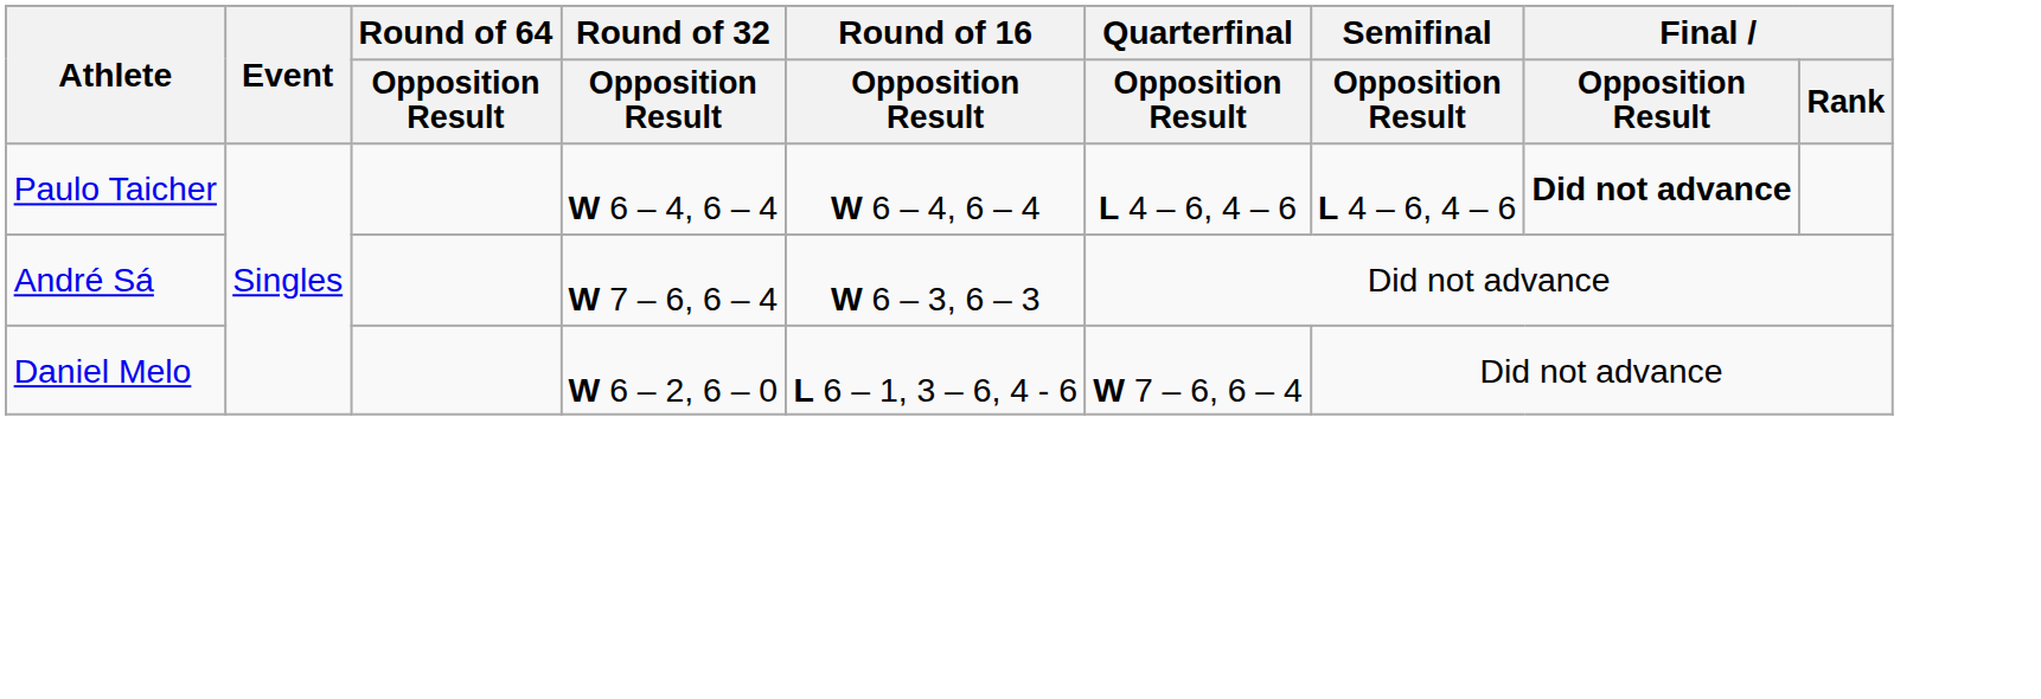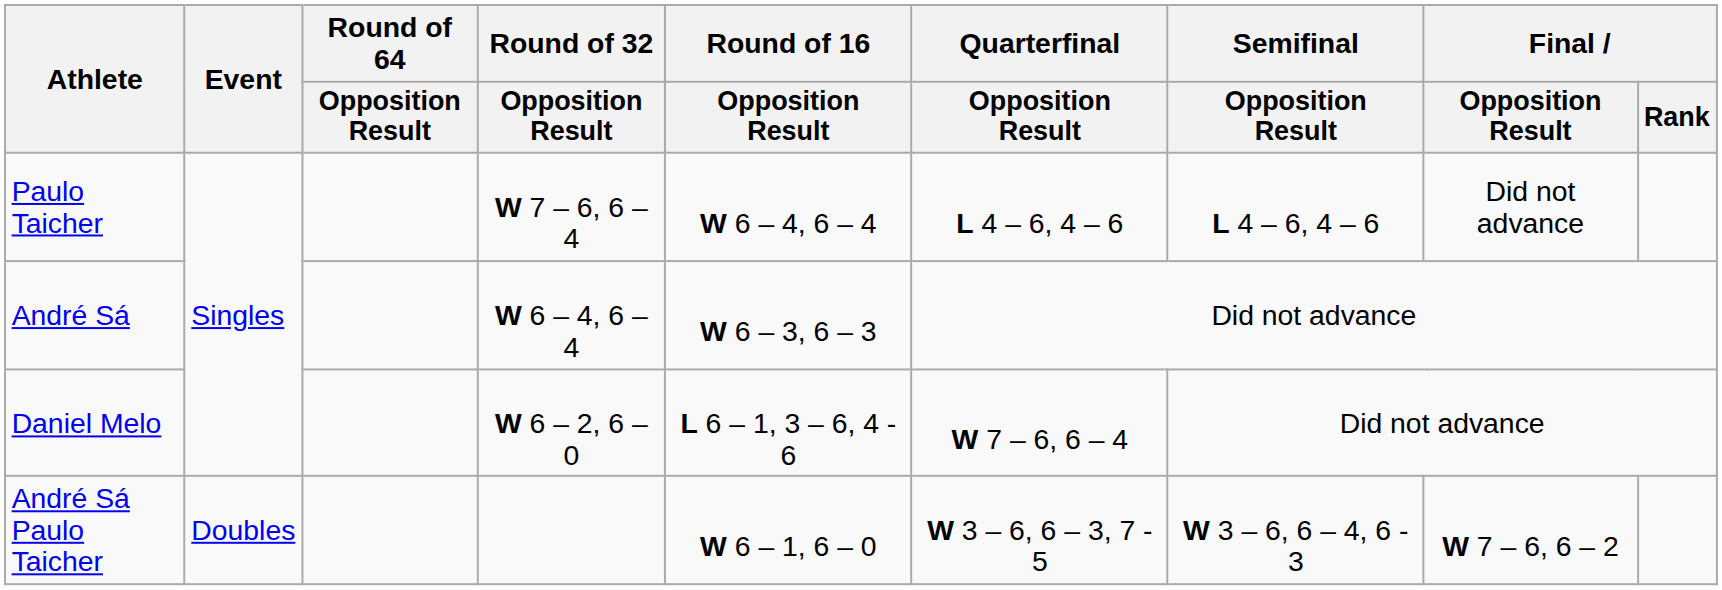Paulo Taicher | Round of 32 / Opposition Result: W 6 – 4, 6 – 4 -> W 7 – 6, 6 – 4
Paulo Taicher | Final / Opposition Result: bold -> normal
André Sá | Round of 32 / Opposition Result: W 7 – 6, 6 – 4 -> W 6 – 4, 6 – 4
+ row: André Sá Paulo Taicher | Doubles | W 6 – 1, 6 – 0 | W 3 – 6, 6 – 3, 7 - 5 | W 3 – 6, 6 – 4, 6 - 3 | W 7 – 6, 6 – 2
